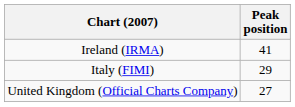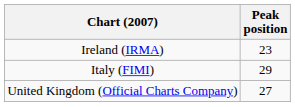Ireland (IRMA) | Peak position: 41 -> 23
